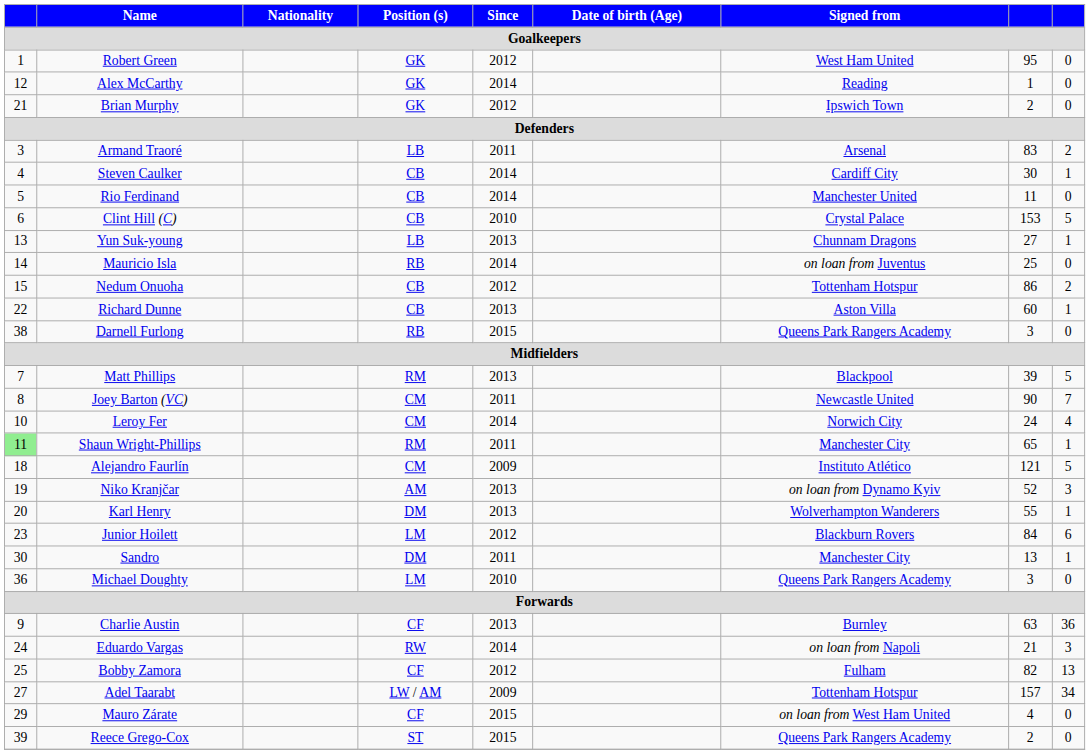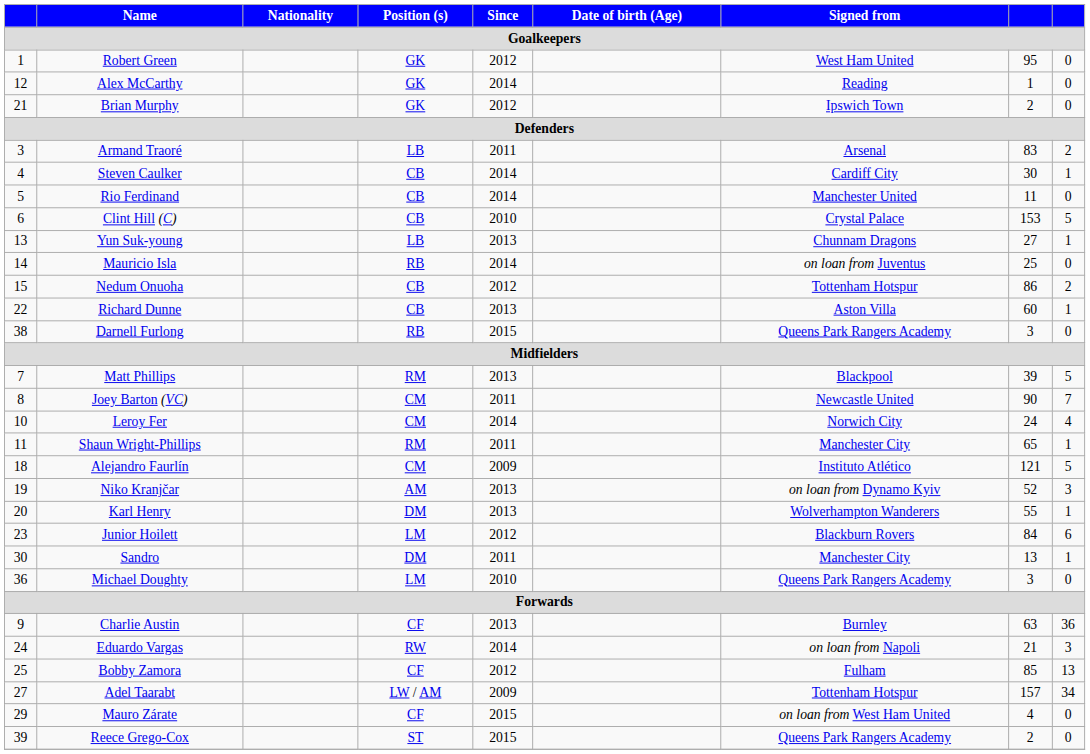Shaun Wright-Phillips | column 1: lightgreen background -> no background
Bobby Zamora | column 8: 82 -> 85
